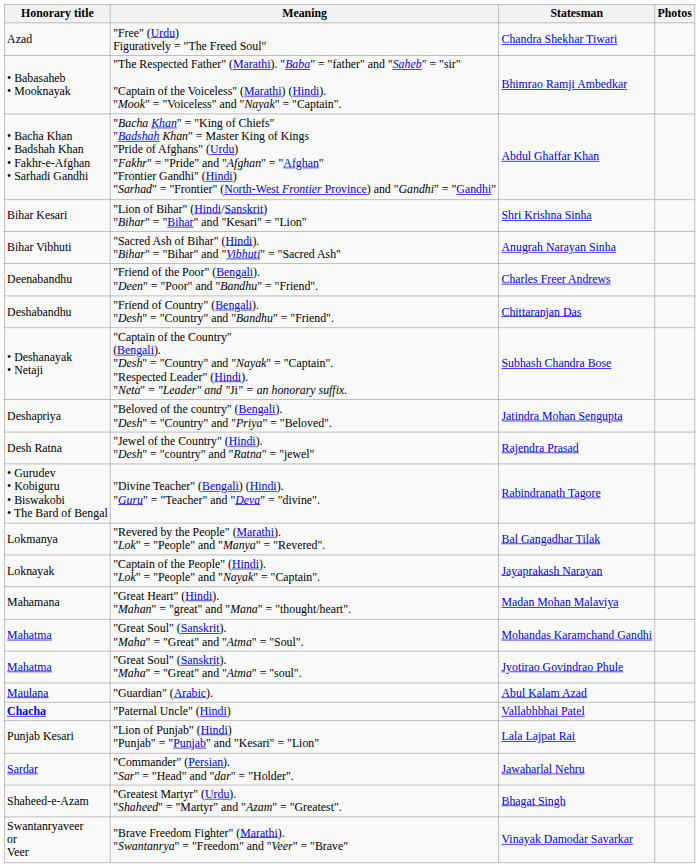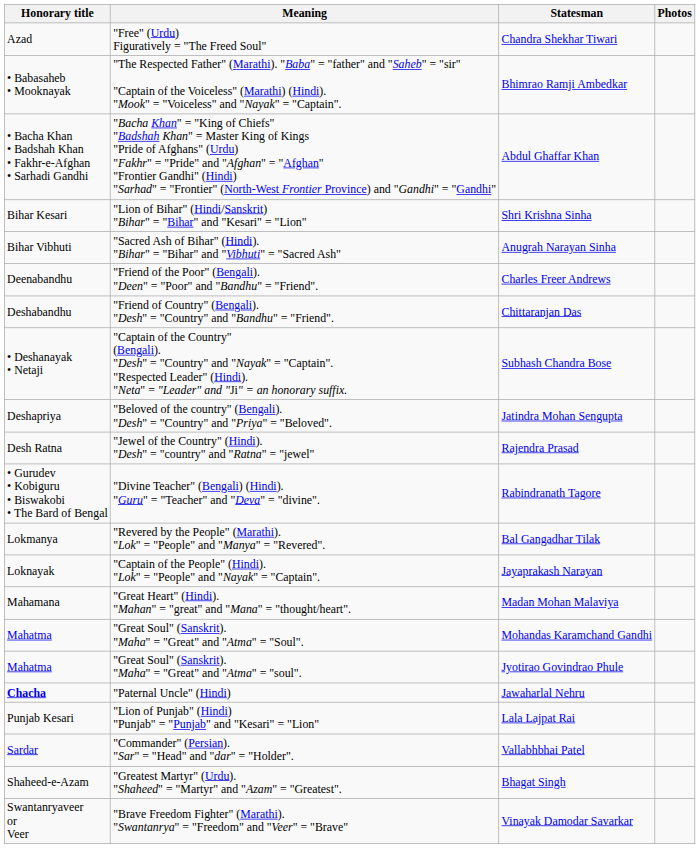- row: Maulana | "Guardian" (Arabic). | Abul Kalam Azad
"Paternal Uncle" (Hindi) | Statesman: Vallabhbhai Patel -> Jawaharlal Nehru
"Commander" (Persian). "Sar" = "Head" and "dar" = "Holder". | Statesman: Jawaharlal Nehru -> Vallabhbhai Patel
